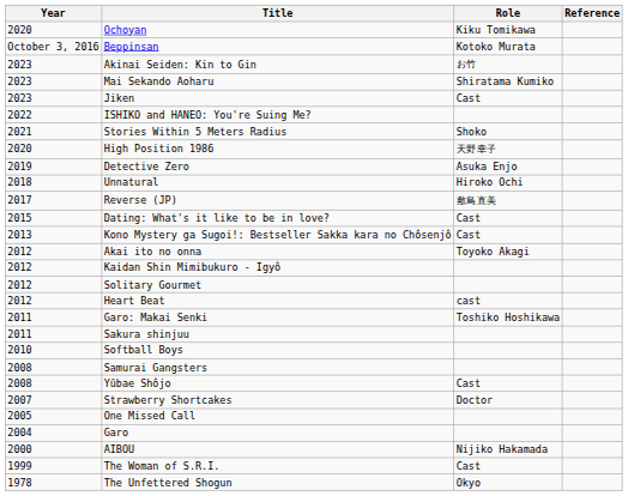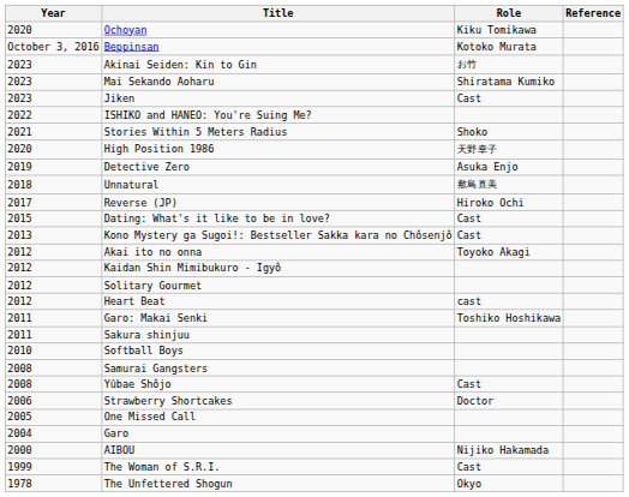Unnatural | Role: Hiroko Ochi -> 敷島直美
Reverse (JP) | Role: 敷島直美 -> Hiroko Ochi
Strawberry Shortcakes | Year: 2007 -> 2006
